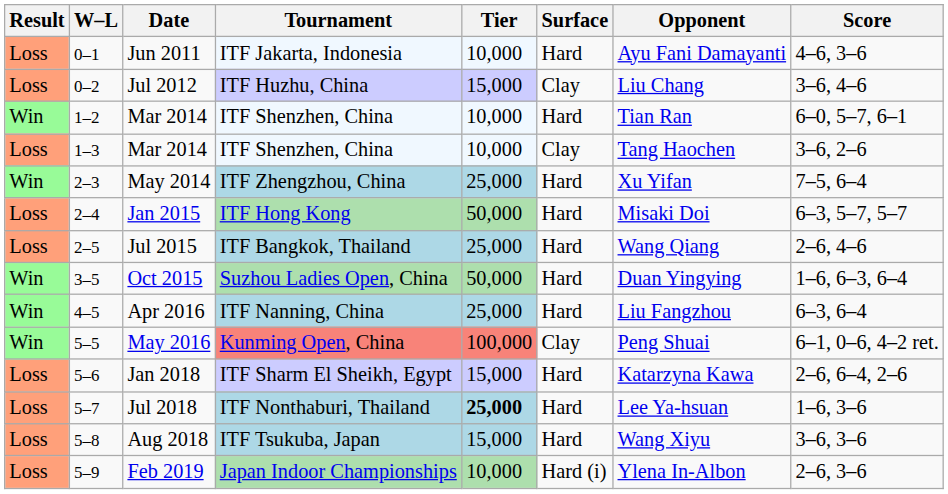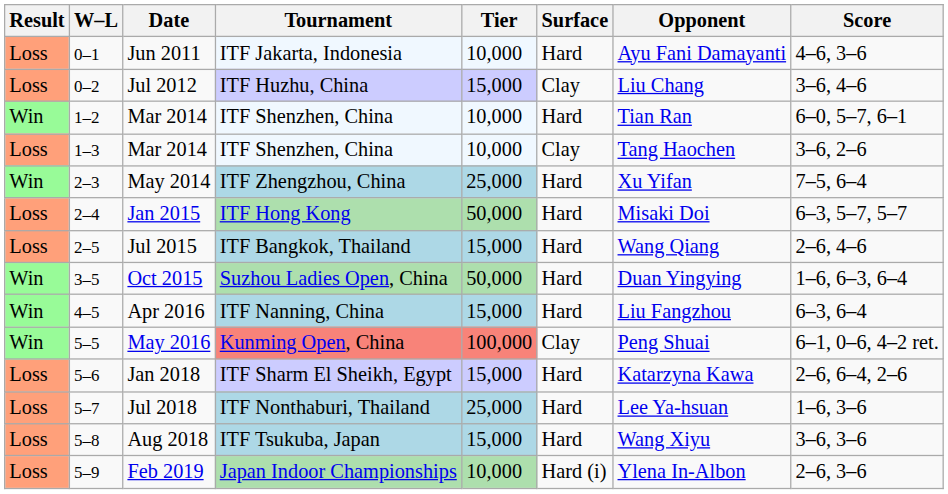Jul 2015 | Tier: 25,000 -> 15,000
Apr 2016 | Tier: 25,000 -> 15,000
Jul 2018 | Tier: bold -> normal
